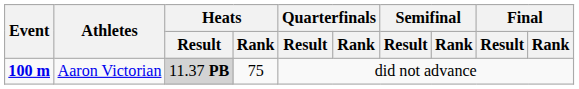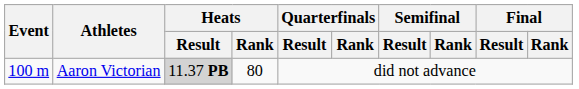Aaron Victorian | Event: bold -> normal
Aaron Victorian | Heats / Rank: 75 -> 80
